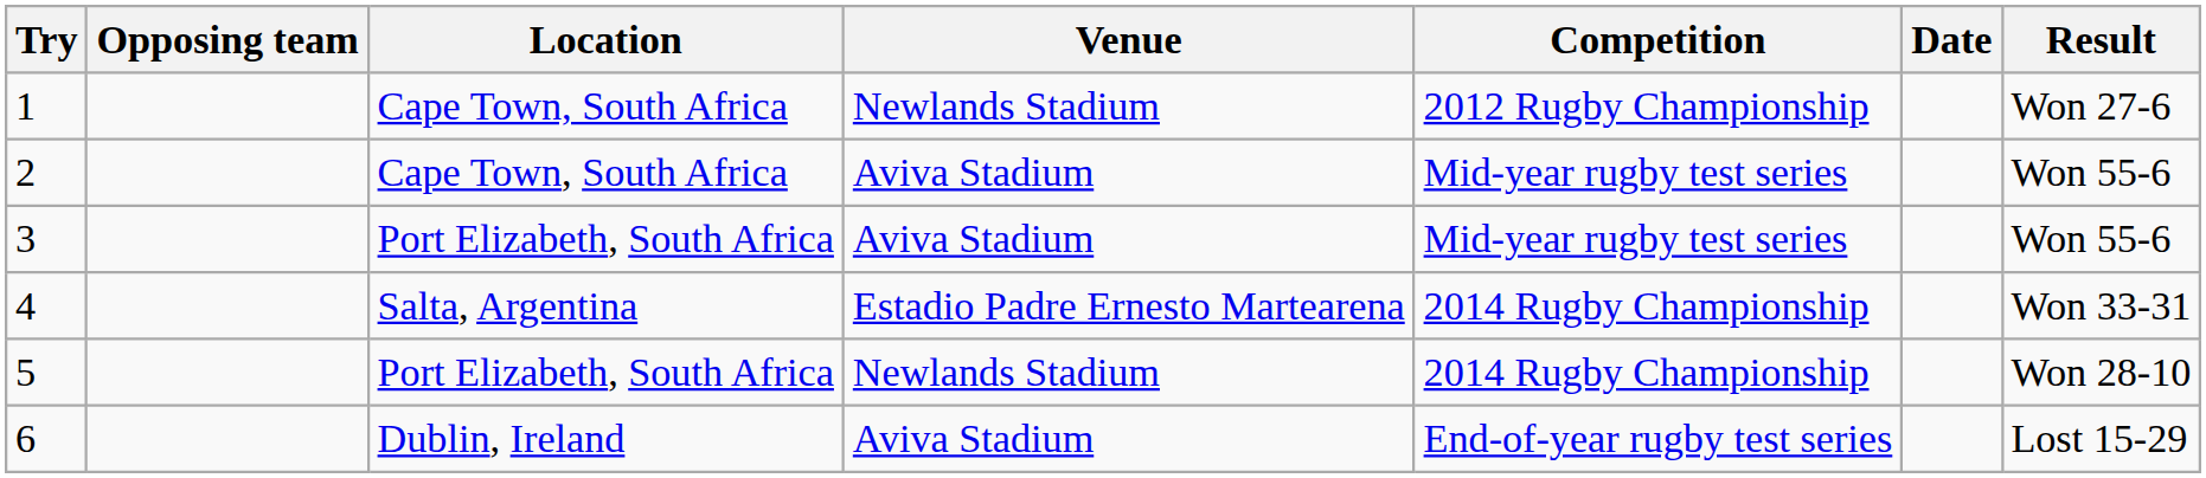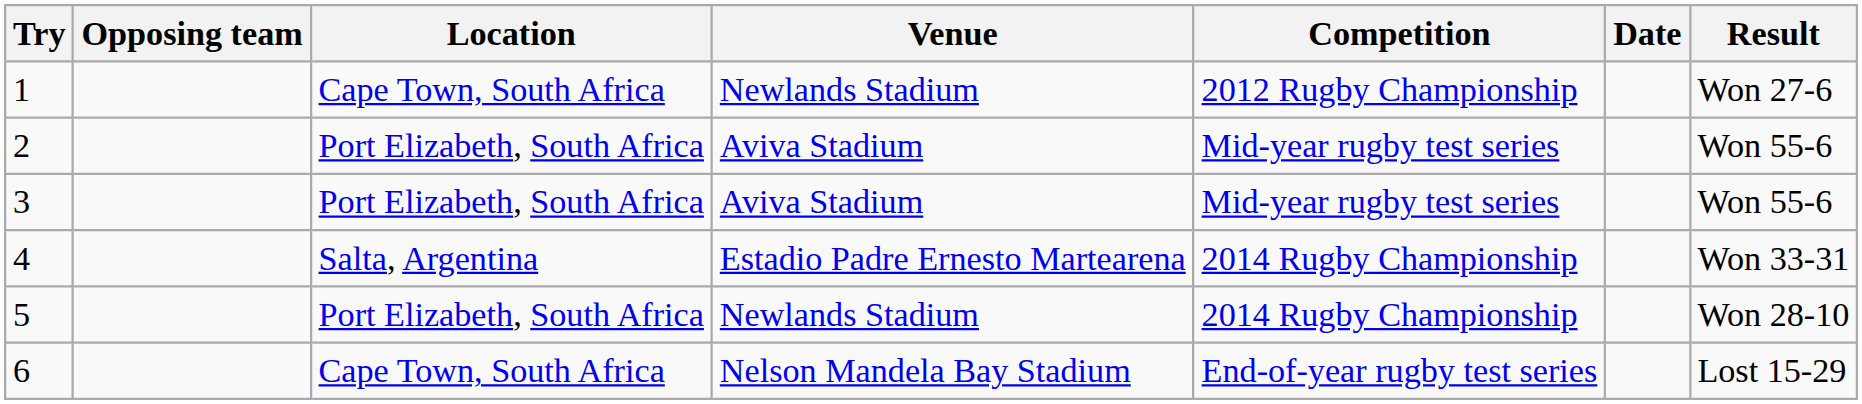2 | Location: Cape Town, South Africa -> Port Elizabeth, South Africa
6 | Location: Dublin, Ireland -> Cape Town, South Africa
6 | Venue: Aviva Stadium -> Nelson Mandela Bay Stadium
